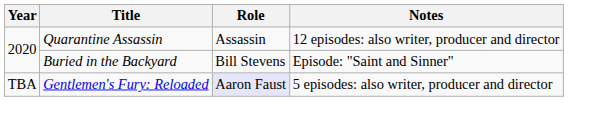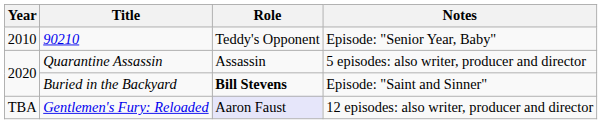+ row: 2010 | 90210 | Teddy's Opponent | Episode: "Senior Year, Baby"
Quarantine Assassin | Notes: 12 episodes: also writer, producer and director -> 5 episodes: also writer, producer and director
Buried in the Backyard | Role: normal -> bold
Gentlemen's Fury: Reloaded | Notes: 5 episodes: also writer, producer and director -> 12 episodes: also writer, producer and director
